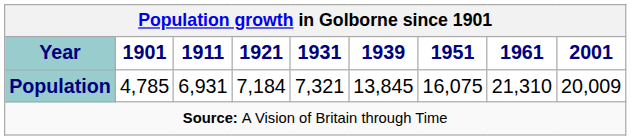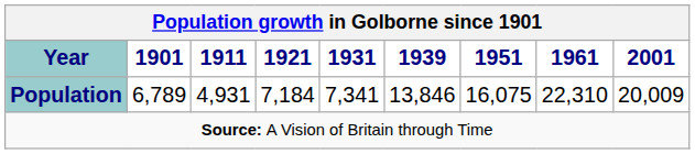Population | 1901: 4,785 -> 6,789
Population | 1911: 6,931 -> 4,931
Population | 1931: 7,321 -> 7,341
Population | 1939: 13,845 -> 13,846
Population | 1961: 21,310 -> 22,310
